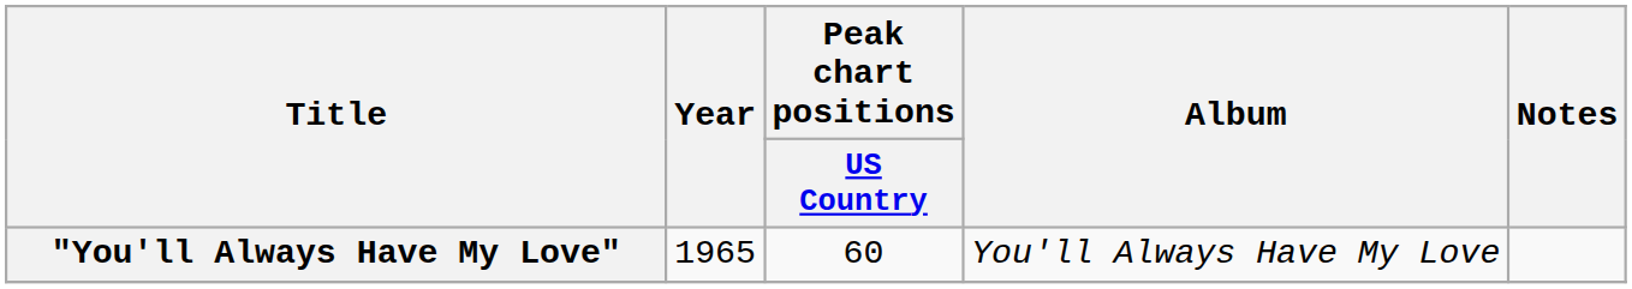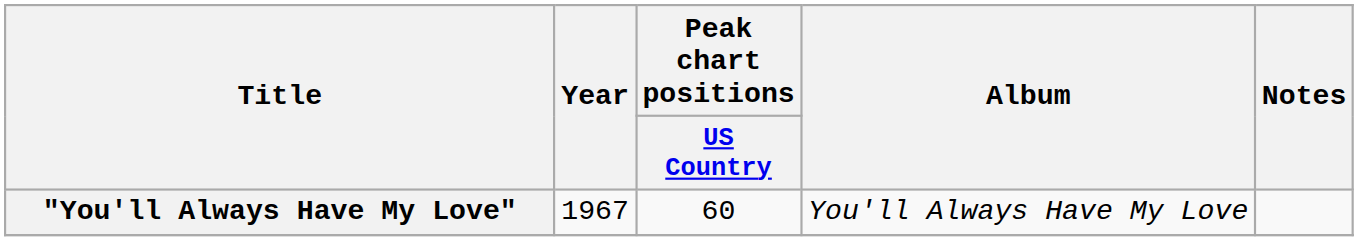"You'll Always Have My Love" | Year: 1965 -> 1967
